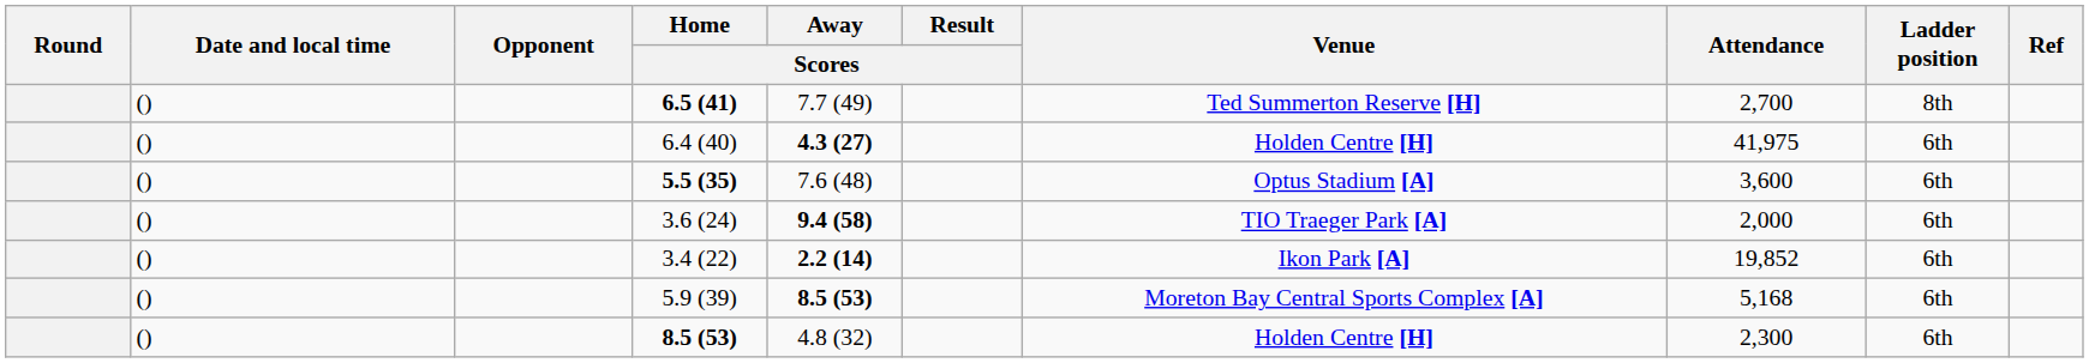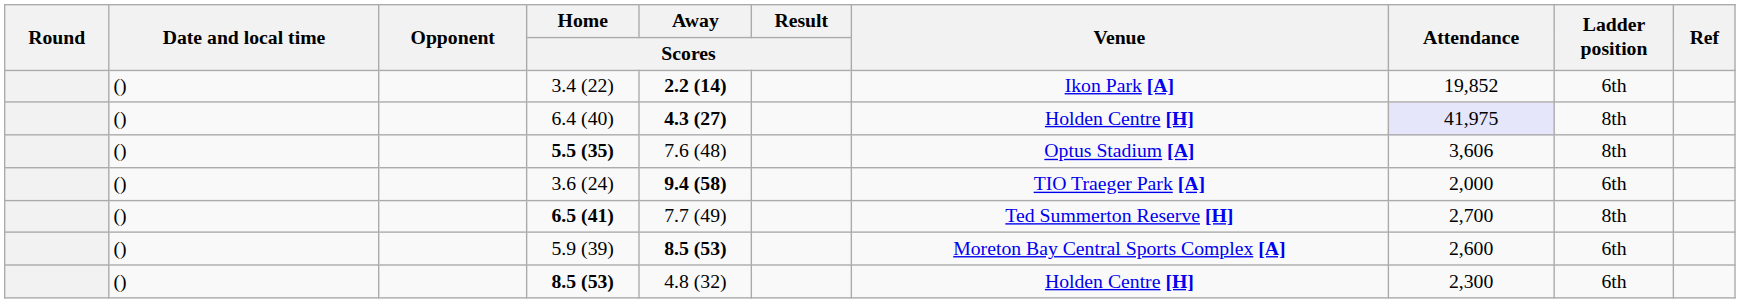rows swapped: 3.4 (22) <-> 6.5 (41)
6.4 (40) | Attendance: no background -> lavender background
6.4 (40) | Ladder position: 6th -> 8th
5.5 (35) | Attendance: 3,600 -> 3,606
5.5 (35) | Ladder position: 6th -> 8th
5.9 (39) | Attendance: 5,168 -> 2,600
